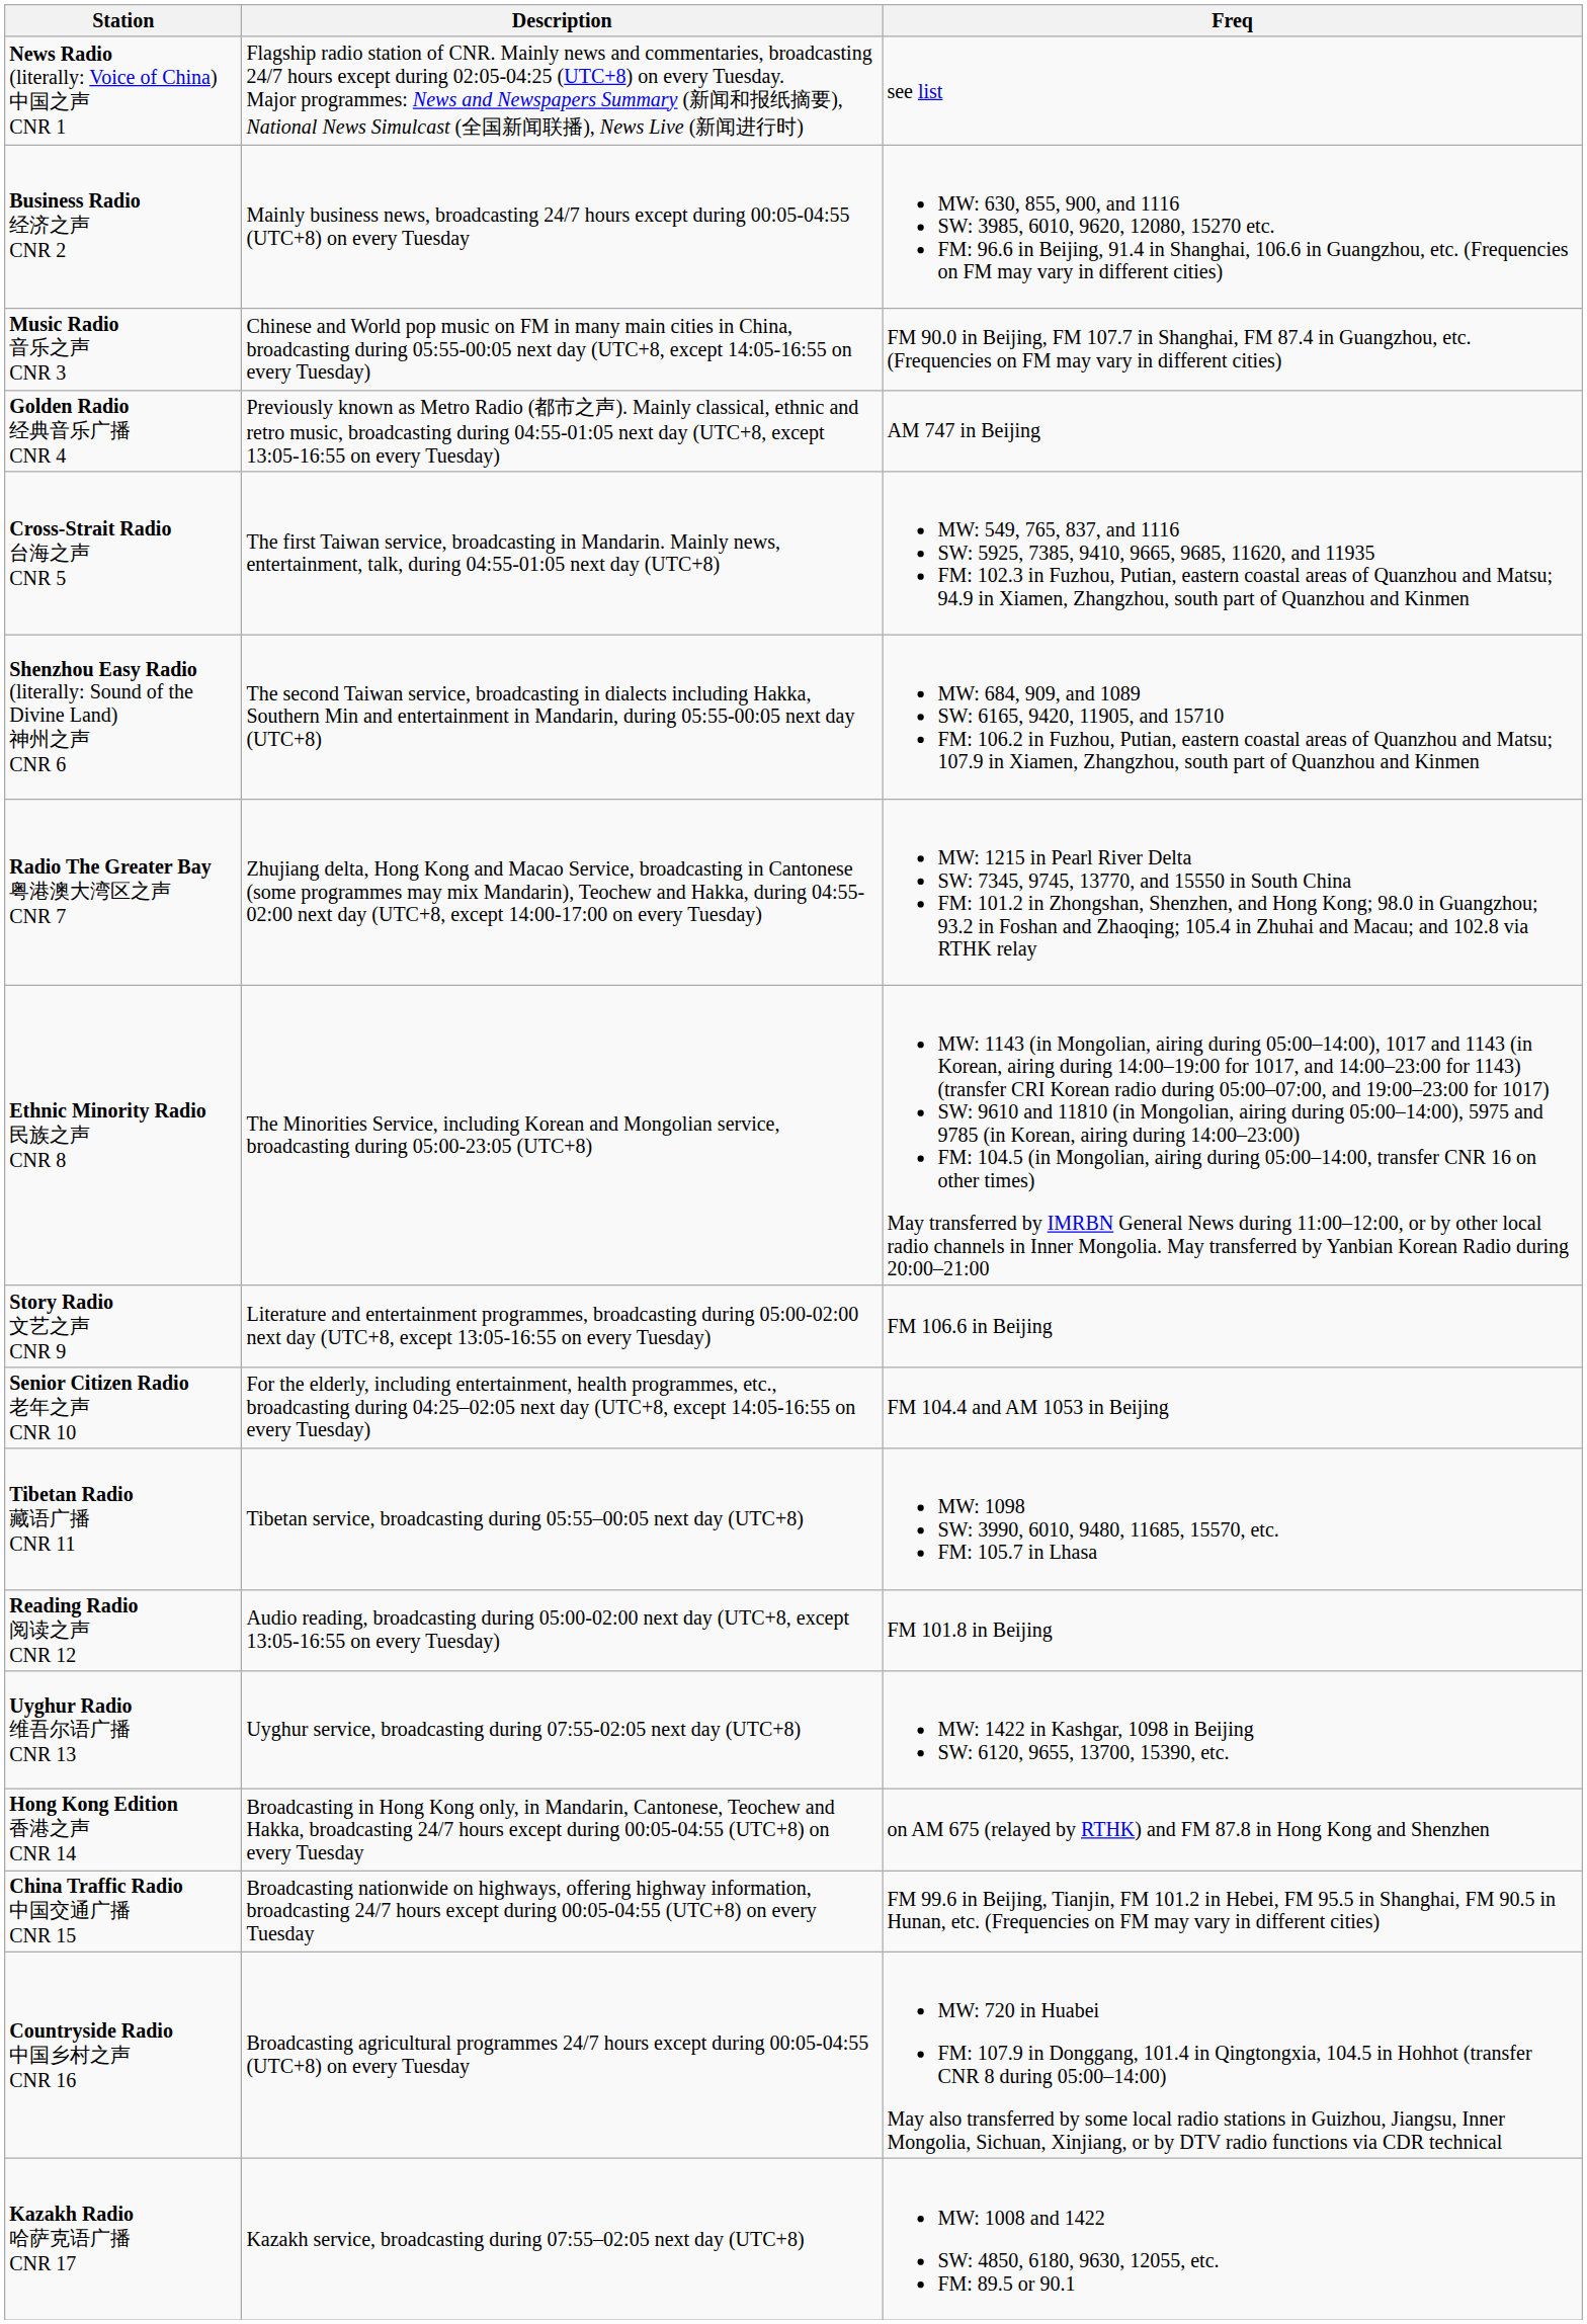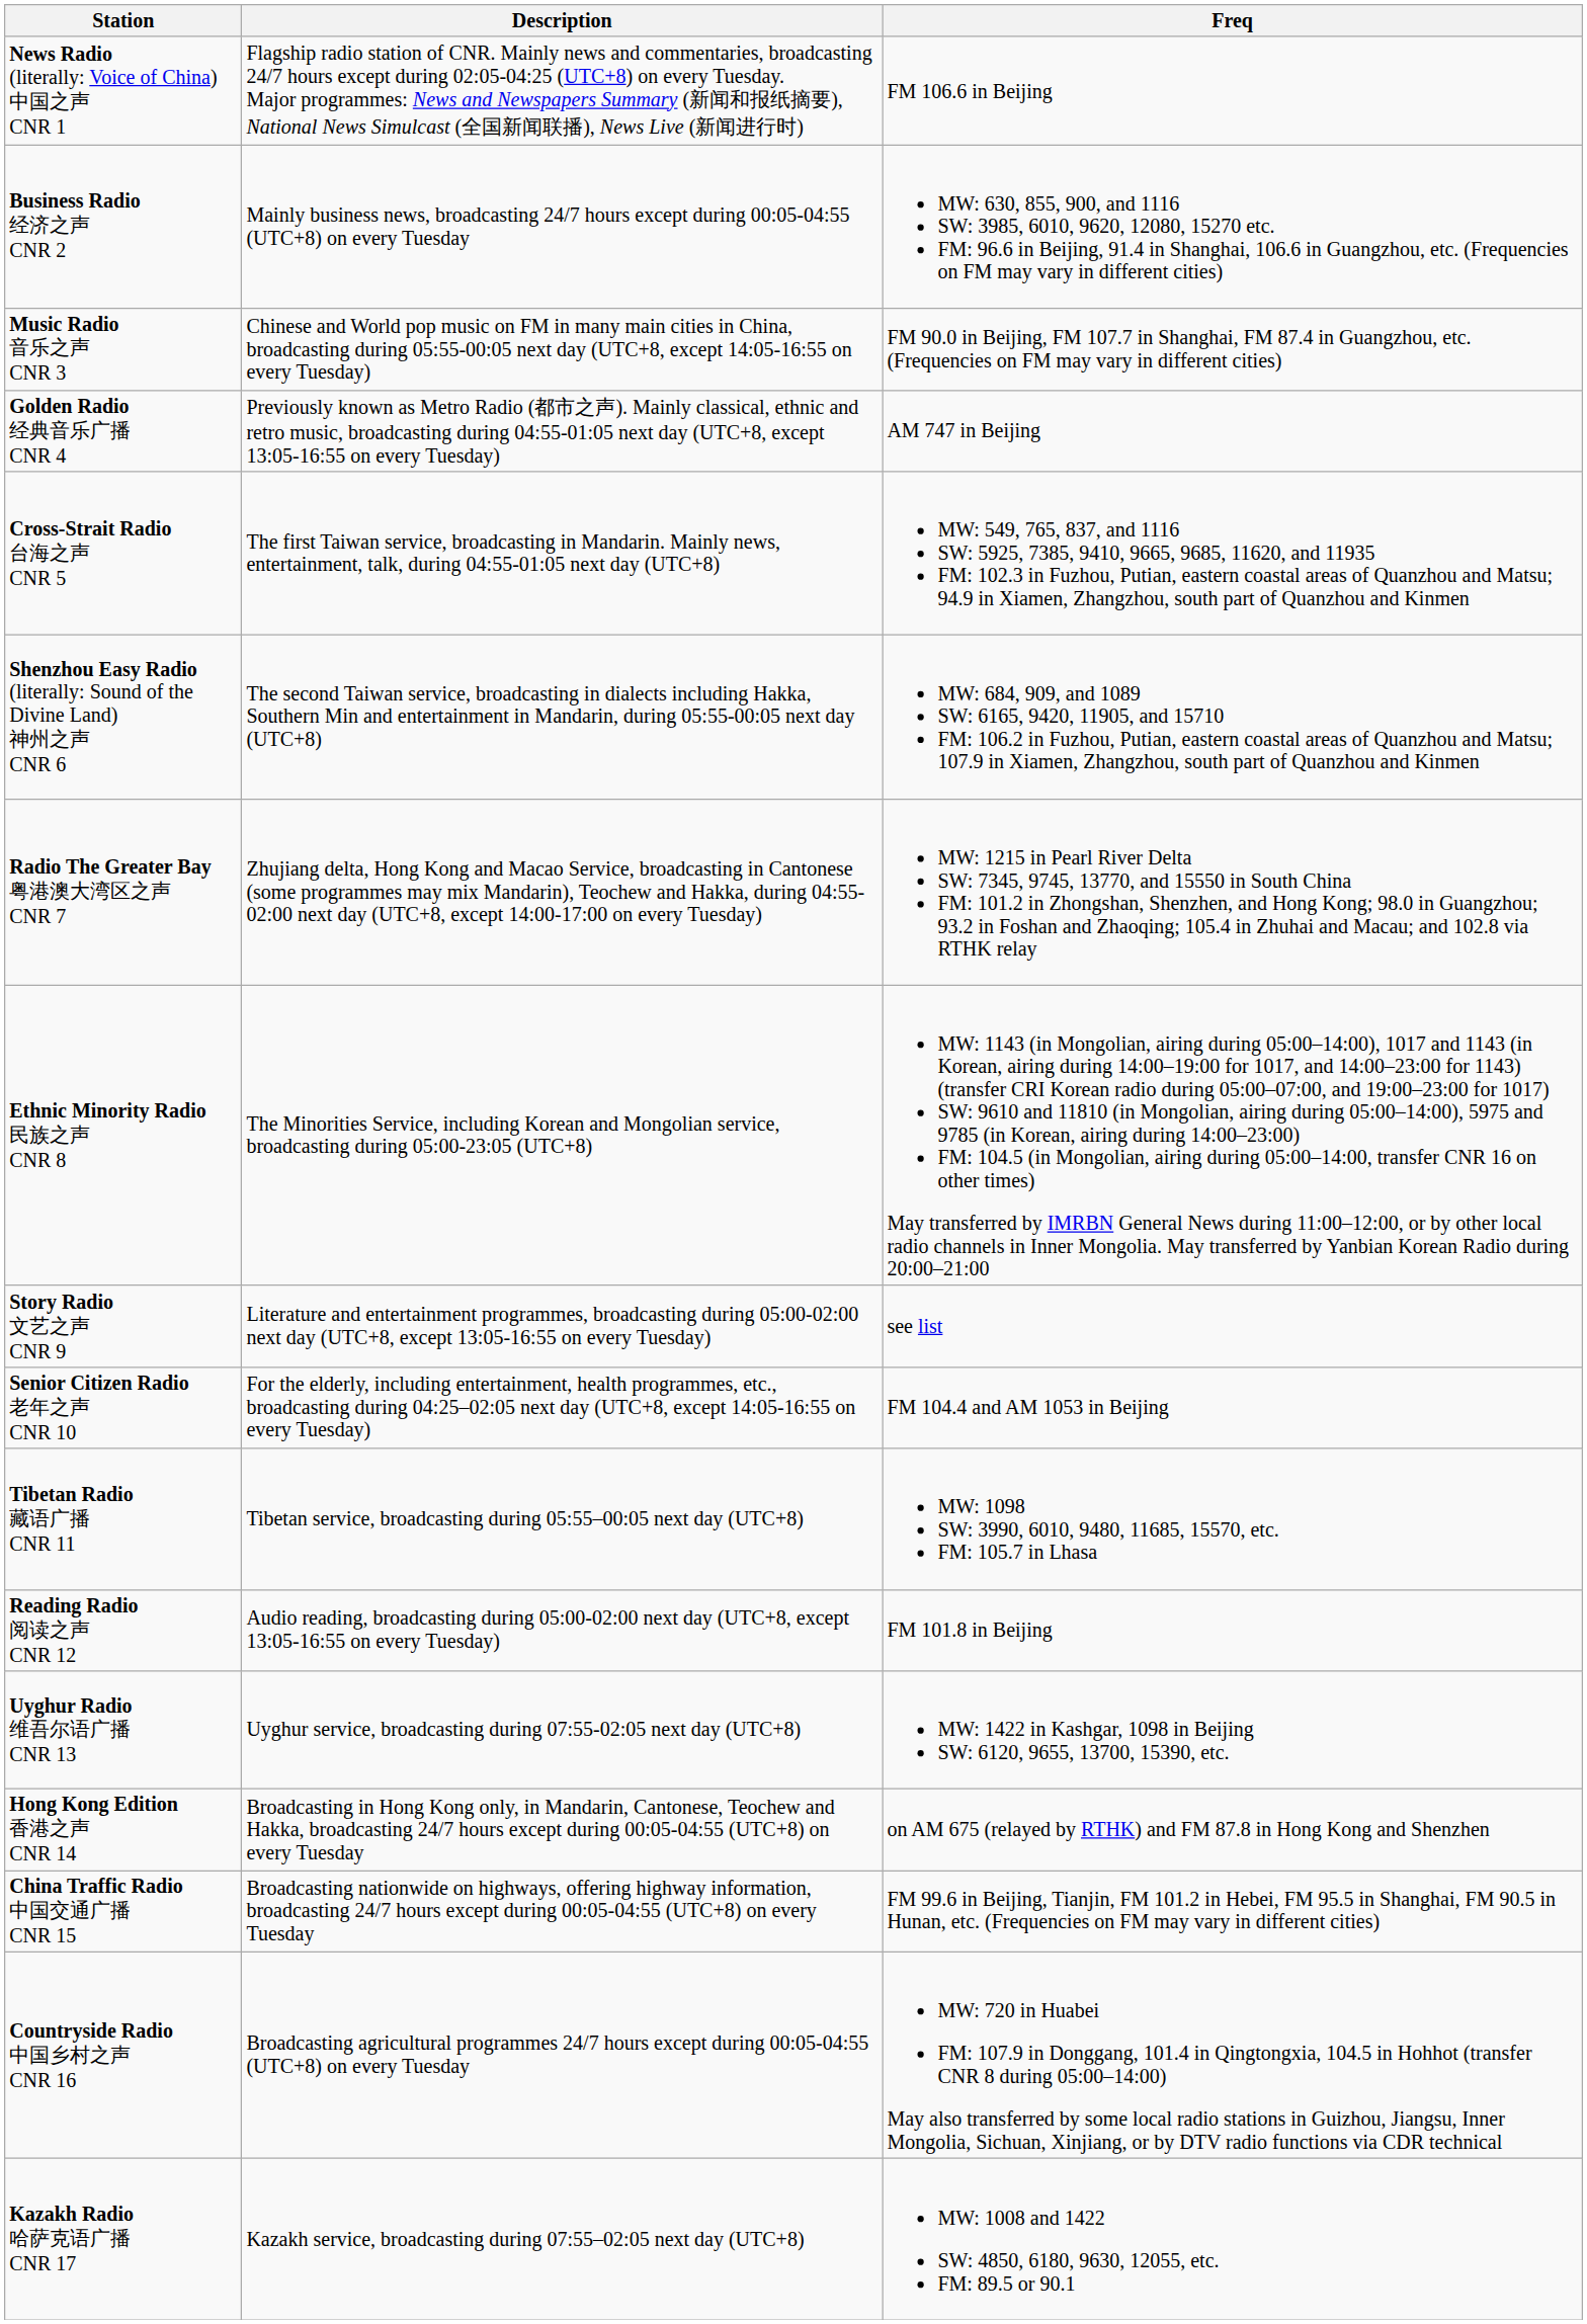News Radio (literally: Voice of China) 中国之声 CNR 1 | Freq: see list -> FM 106.6 in Beijing
Story Radio 文艺之声 CNR 9 | Freq: FM 106.6 in Beijing -> see list
